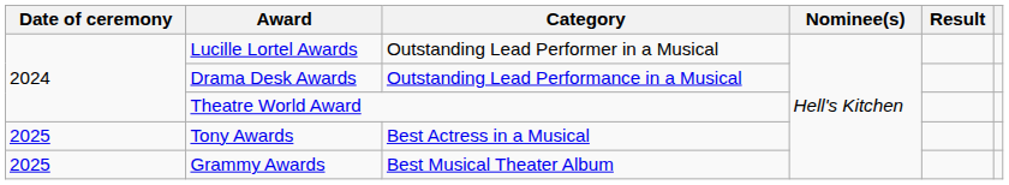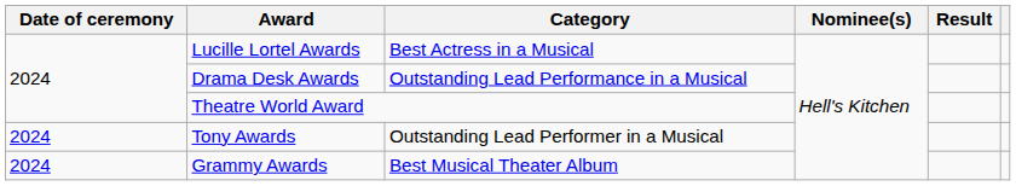Lucille Lortel Awards | Category: Outstanding Lead Performer in a Musical -> Best Actress in a Musical
Tony Awards | Date of ceremony: 2025 -> 2024
Tony Awards | Category: Best Actress in a Musical -> Outstanding Lead Performer in a Musical
Grammy Awards | Date of ceremony: 2025 -> 2024
